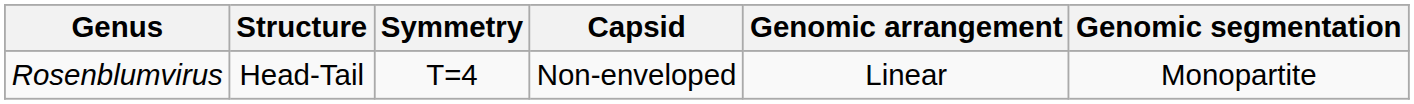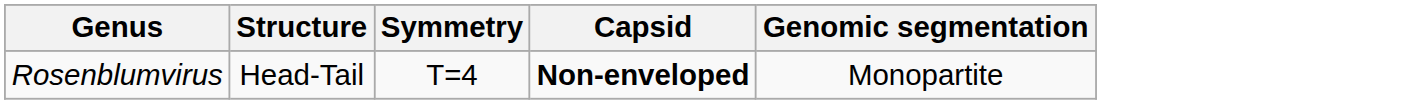- column: Genomic arrangement | Linear
Rosenblumvirus | Capsid: normal -> bold
